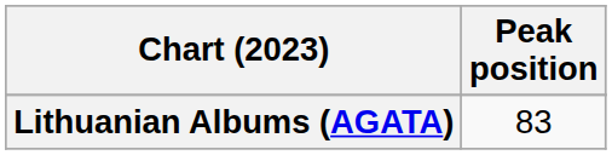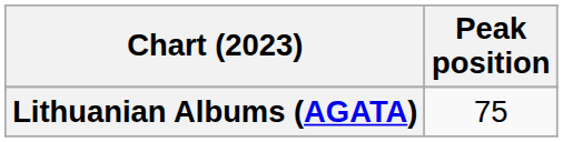Lithuanian Albums (AGATA) | Peak position: 83 -> 75
